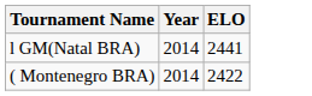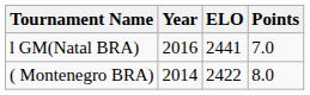+ column: Points | 7.0 | 8.0
l GM(Natal BRA) | Year: 2014 -> 2016
